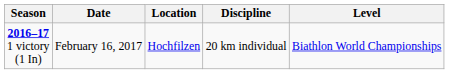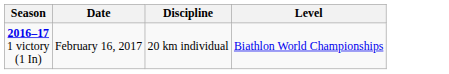- column: Location | Hochfilzen
